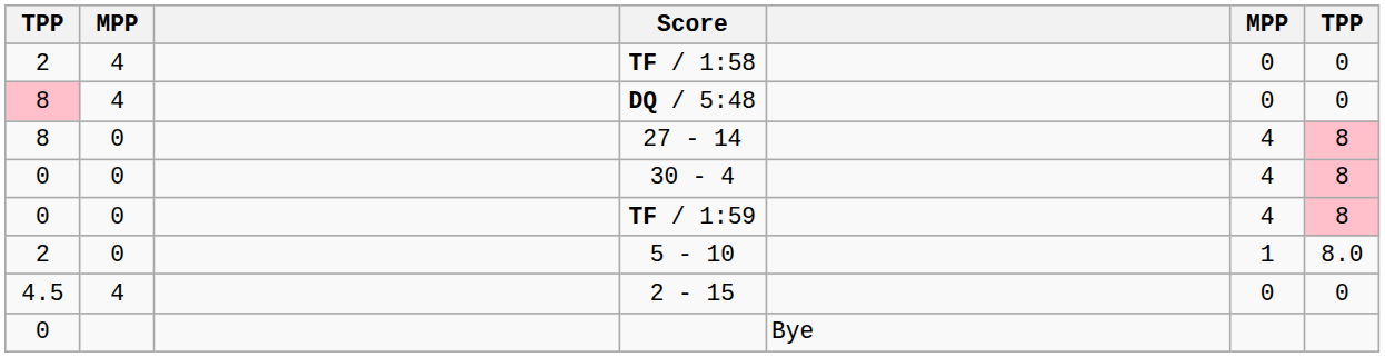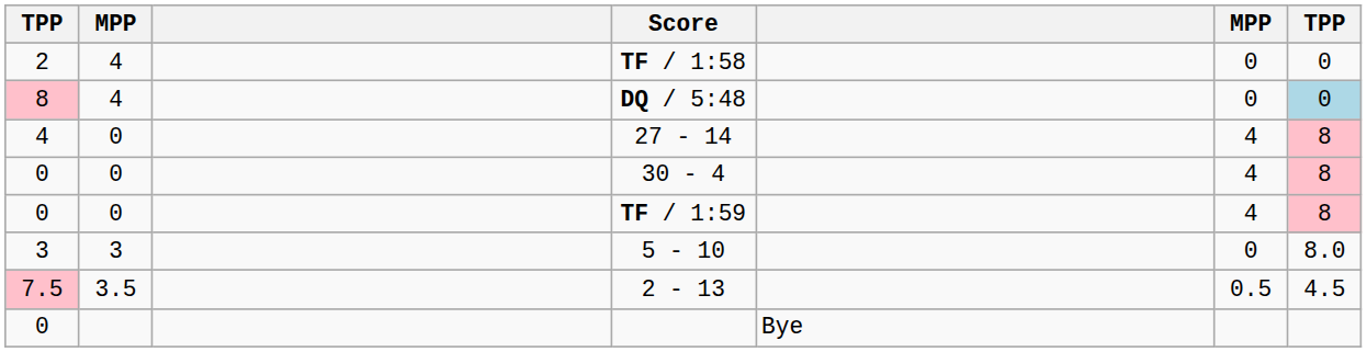DQ / 5:48 | column 7: no background -> lightblue background
27 - 14 | column 1: 8 -> 4
5 - 10 | column 1: 2 -> 3
5 - 10 | column 2: 0 -> 3
5 - 10 | column 6: 1 -> 0
- row: 4.5 | 4 | 2 - 15 | 0 | 0
+ row: 7.5 | 3.5 | 2 - 13 | 0.5 | 4.5
